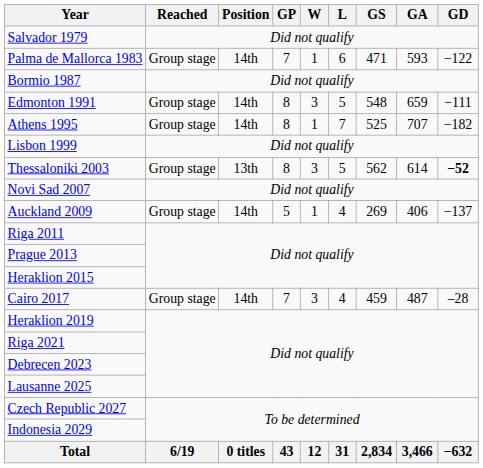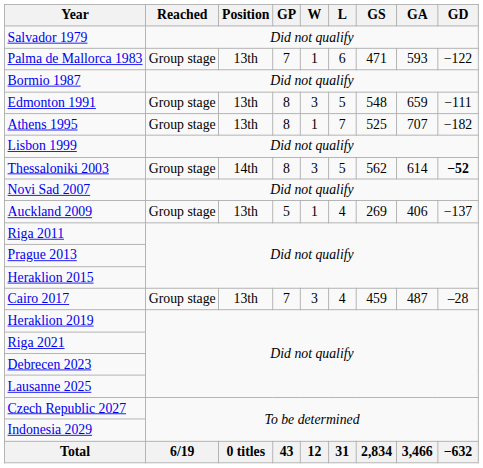Palma de Mallorca 1983 | Position: 14th -> 13th
Edmonton 1991 | Position: 14th -> 13th
Athens 1995 | Position: 14th -> 13th
Thessaloniki 2003 | Position: 13th -> 14th
Auckland 2009 | Position: 14th -> 13th
Cairo 2017 | Position: 14th -> 13th
